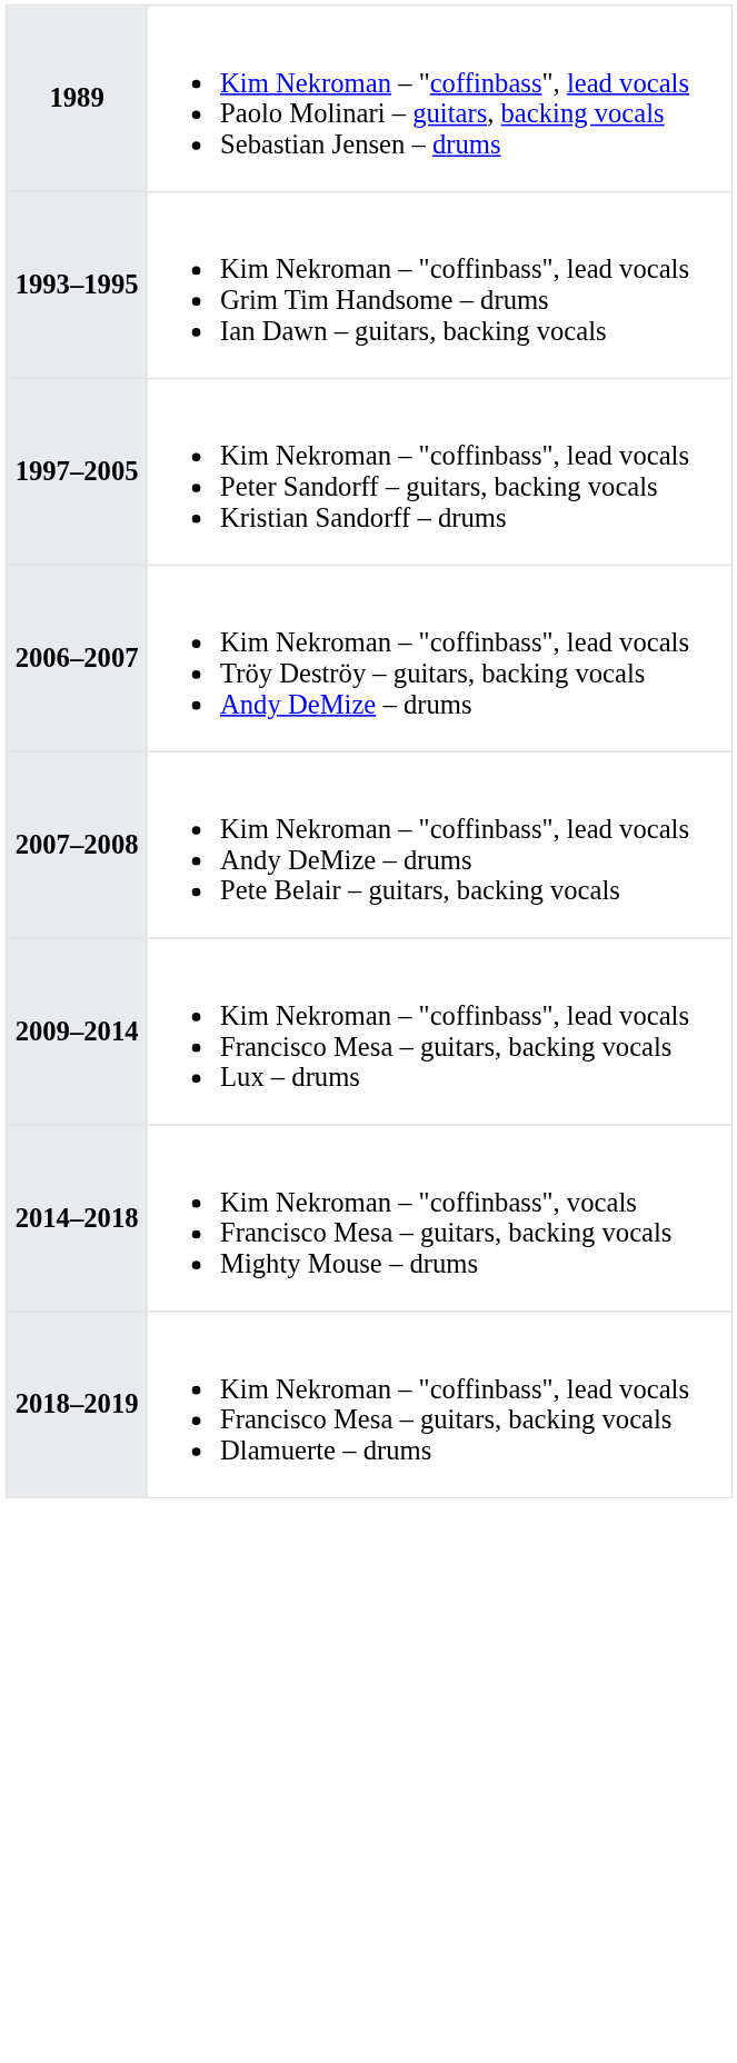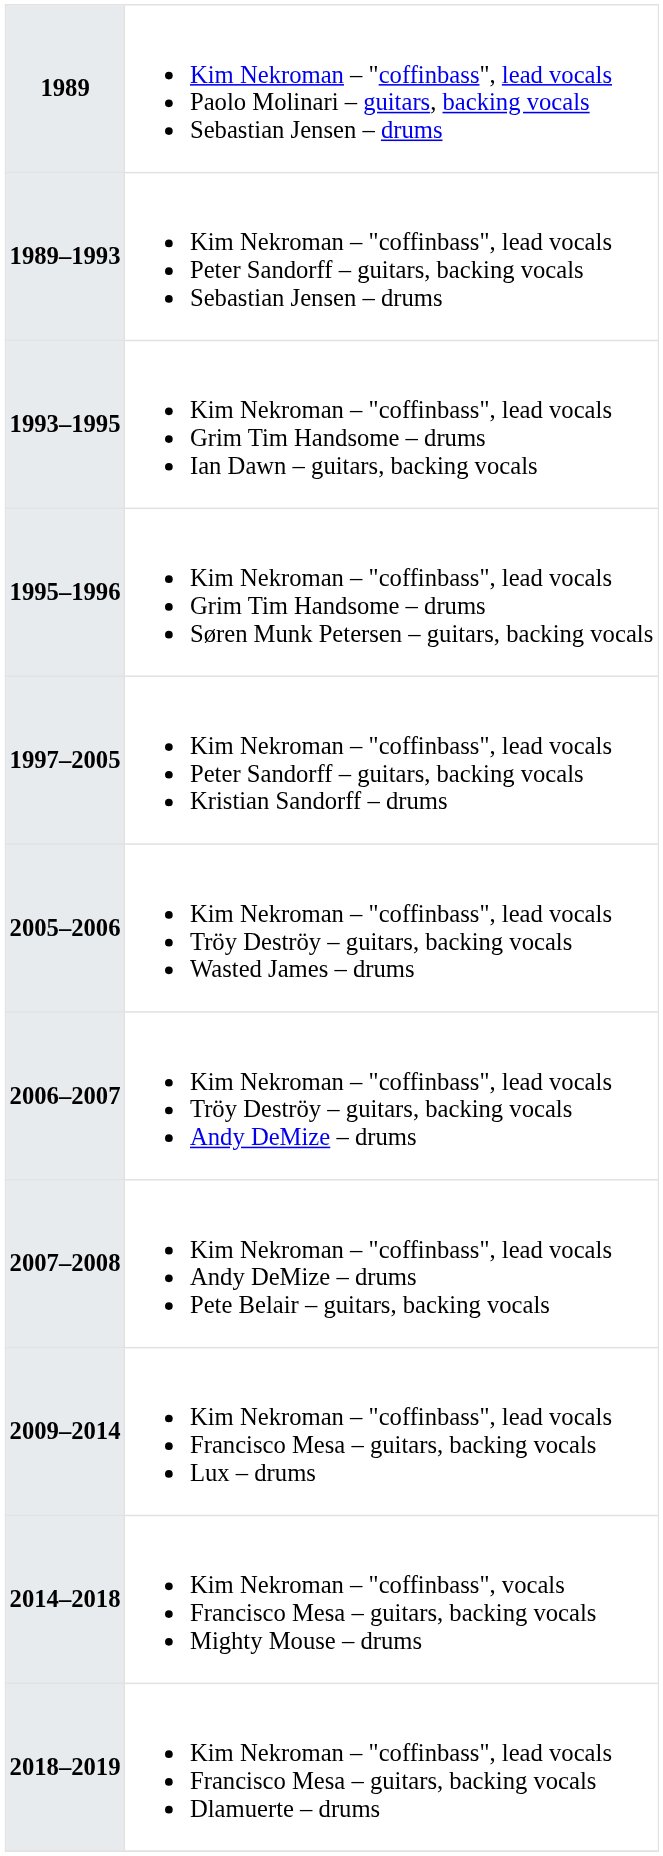+ row: 1989–1993 | Kim Nekroman – "coffinbass", lead vocals Peter Sandorff – guitars, backing vocals Sebastian Jensen – drums
+ row: 1995–1996 | Kim Nekroman – "coffinbass", lead vocals Grim Tim Handsome – drums Søren Munk Petersen – guitars, backing vocals
+ row: 2005–2006 | Kim Nekroman – "coffinbass", lead vocals Tröy Deströy – guitars, backing vocals Wasted James – drums
